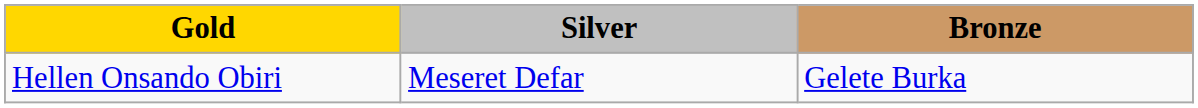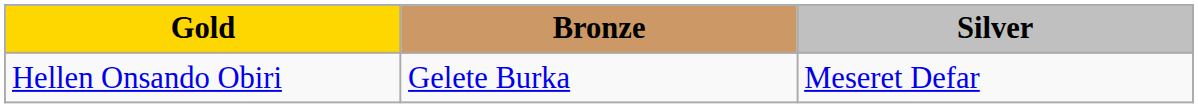columns swapped: Silver <-> Bronze
